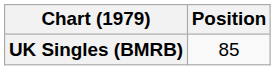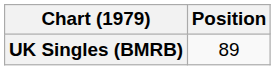UK Singles (BMRB) | Position: 85 -> 89
